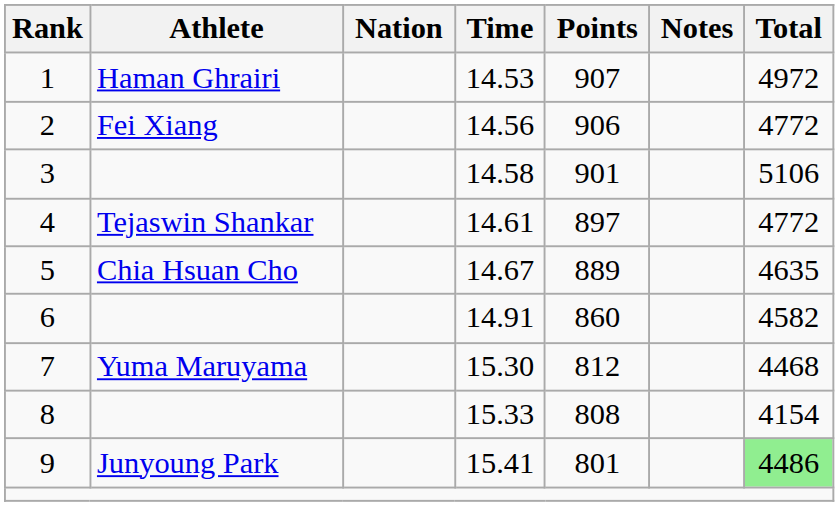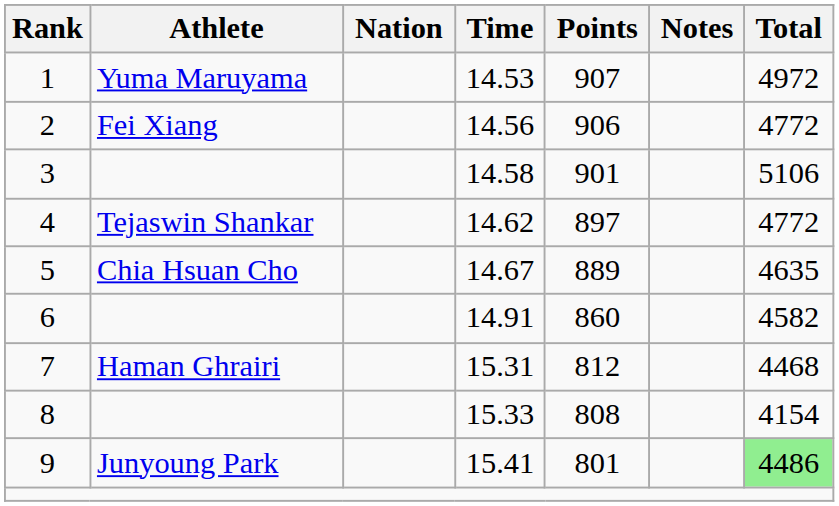1 | Athlete: Haman Ghrairi -> Yuma Maruyama
4 | Time: 14.61 -> 14.62
7 | Athlete: Yuma Maruyama -> Haman Ghrairi
7 | Time: 15.30 -> 15.31
